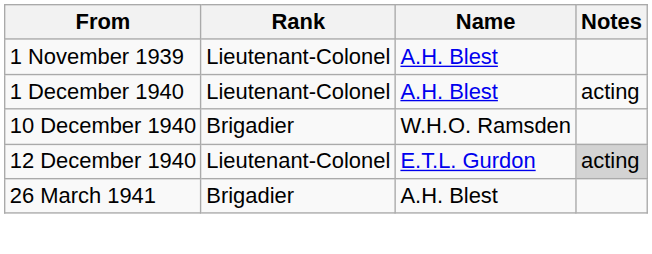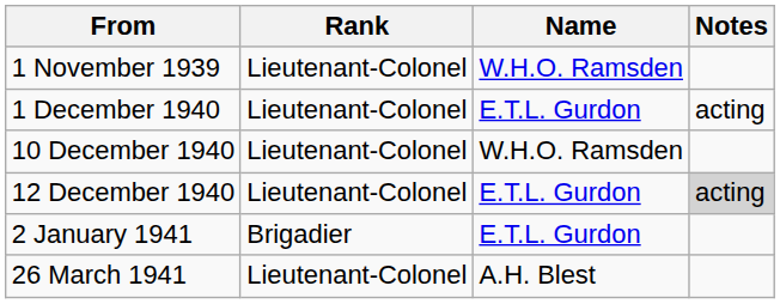1 November 1939 | Name: A.H. Blest -> W.H.O. Ramsden
1 December 1940 | Name: A.H. Blest -> E.T.L. Gurdon
10 December 1940 | Rank: Brigadier -> Lieutenant-Colonel
+ row: 2 January 1941 | Brigadier | E.T.L. Gurdon
26 March 1941 | Rank: Brigadier -> Lieutenant-Colonel
